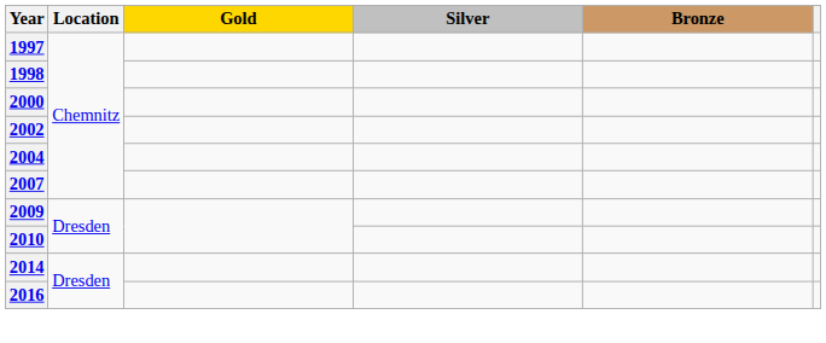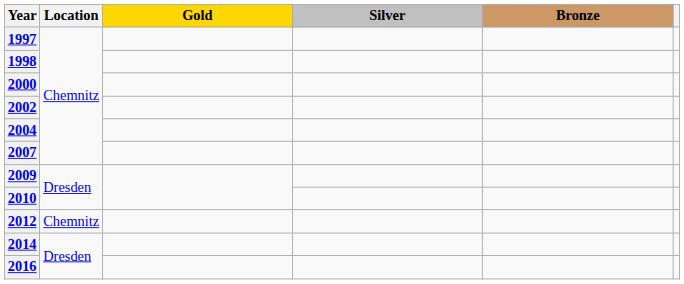+ row: 2012 | Chemnitz
